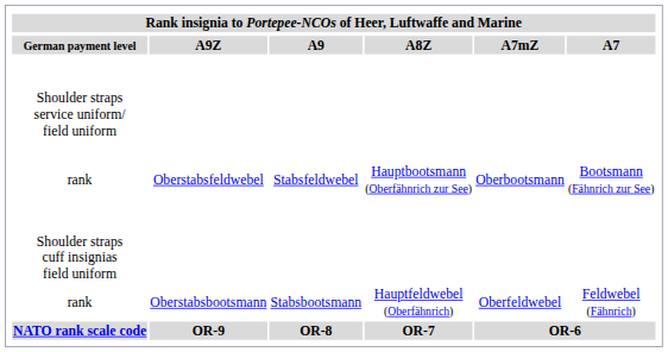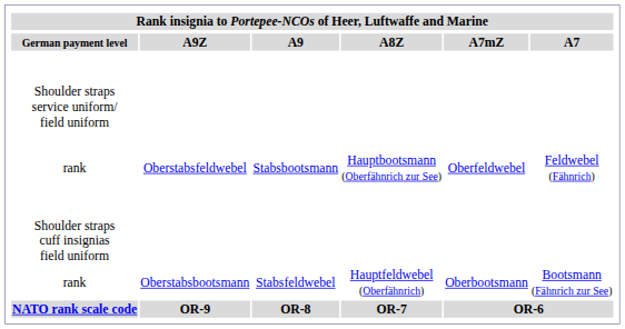rank / Oberstabsfeldwebel | A9: Stabsfeldwebel -> Stabsbootsmann
rank / Oberstabsfeldwebel | A7mZ: Oberbootsmann -> Oberfeldwebel
rank / Oberstabsfeldwebel | A7: Bootsmann (Fähnrich zur See) -> Feldwebel (Fähnrich)
rank / Oberstabsbootsmann | A9: Stabsbootsmann -> Stabsfeldwebel
rank / Oberstabsbootsmann | A7mZ: Oberfeldwebel -> Oberbootsmann
rank / Oberstabsbootsmann | A7: Feldwebel (Fähnrich) -> Bootsmann (Fähnrich zur See)
